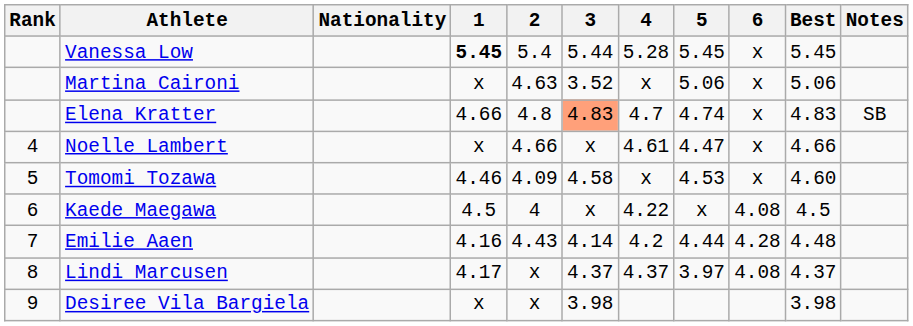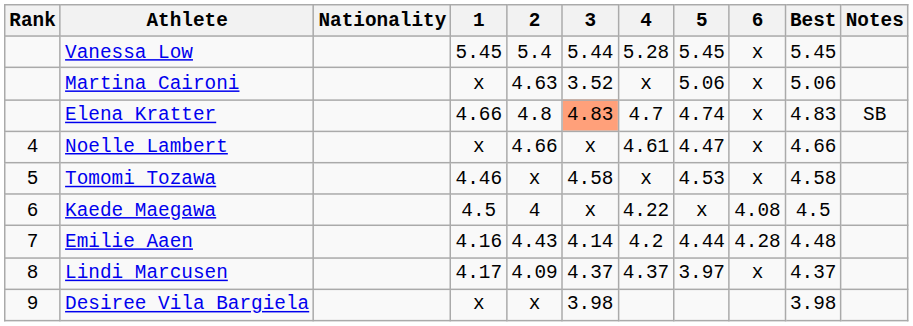Vanessa Low | 1: bold -> normal
Tomomi Tozawa | 2: 4.09 -> x
Tomomi Tozawa | Best: 4.60 -> 4.58
Lindi Marcusen | 2: x -> 4.09
Lindi Marcusen | 6: 4.08 -> x
